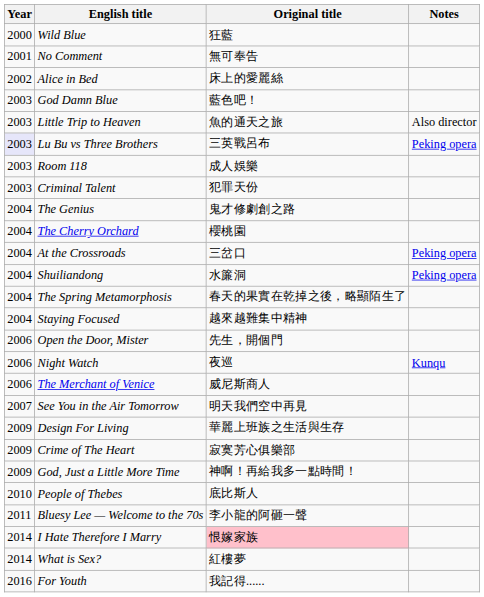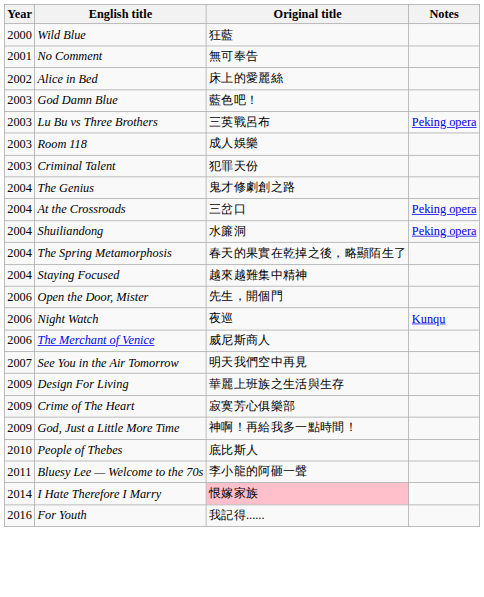- row: 2003 | Little Trip to Heaven | 魚的通天之旅 | Also director
Lu Bu vs Three Brothers | Year: lavender background -> no background
- row: 2004 | The Cherry Orchard | 櫻桃園
- row: 2014 | What is Sex? | 紅樓夢
